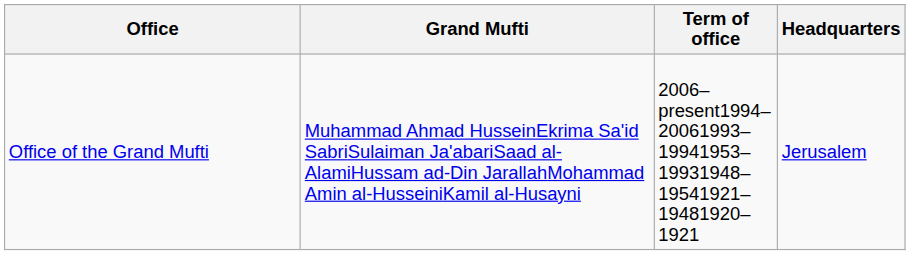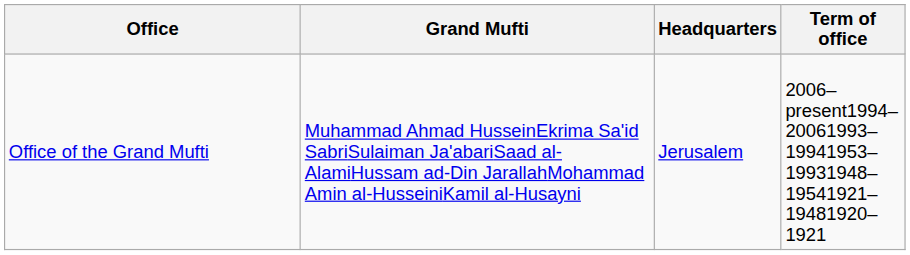columns swapped: Term of office <-> Headquarters
